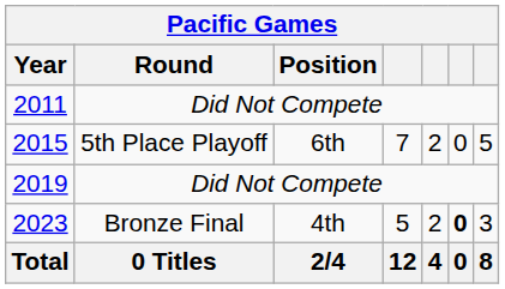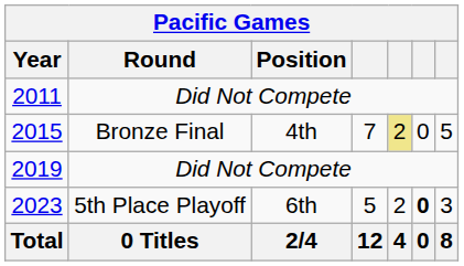2015 | Round: 5th Place Playoff -> Bronze Final
2015 | Position: 6th -> 4th
2015 | column 5: no background -> khaki background
2023 | Round: Bronze Final -> 5th Place Playoff
2023 | Position: 4th -> 6th
